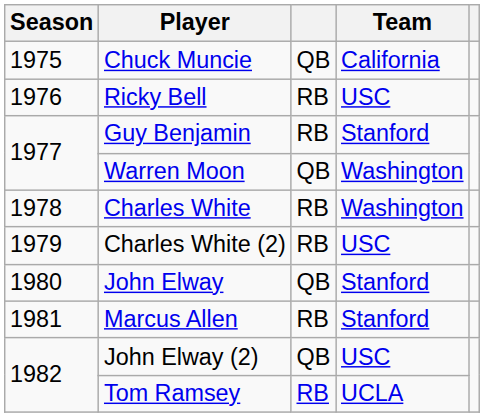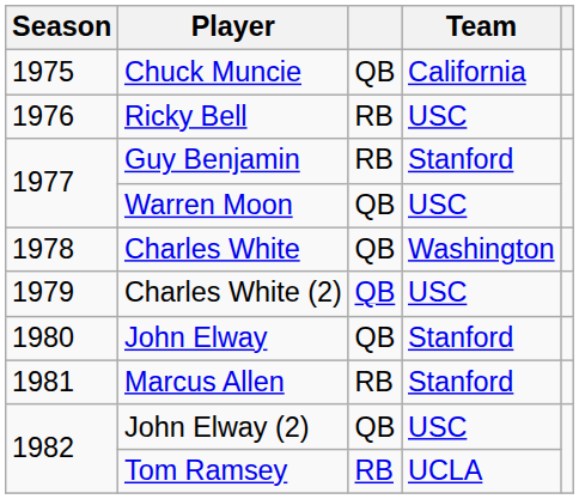Warren Moon | Team: Washington -> USC
Charles White | column 3: RB -> QB
Charles White (2) | column 3: RB -> QB
